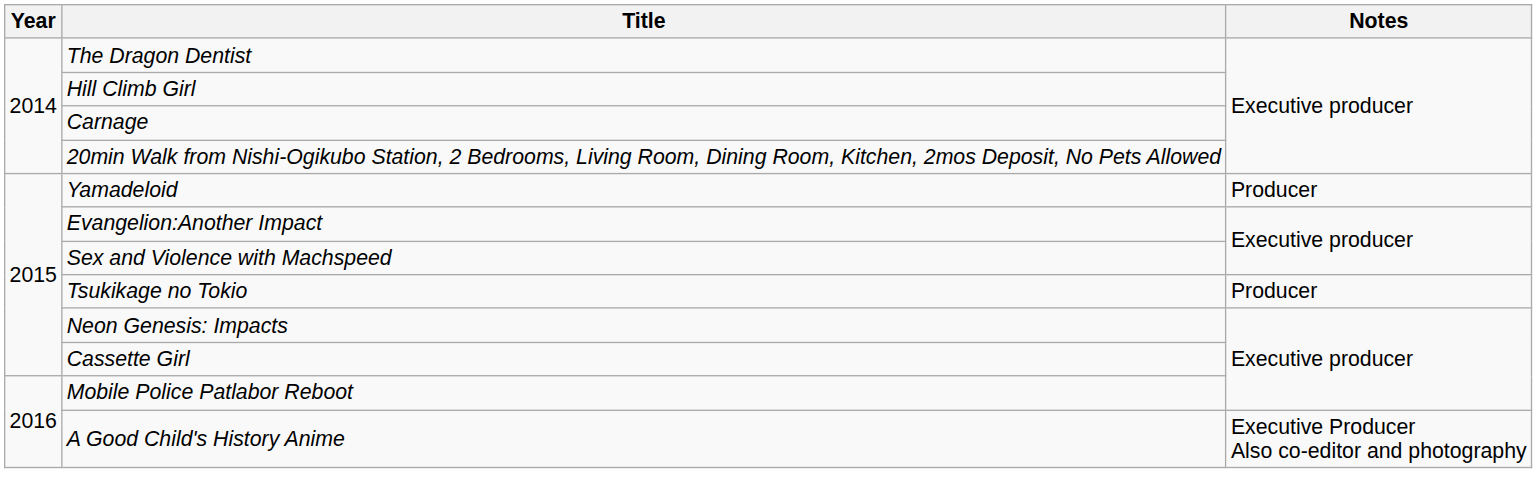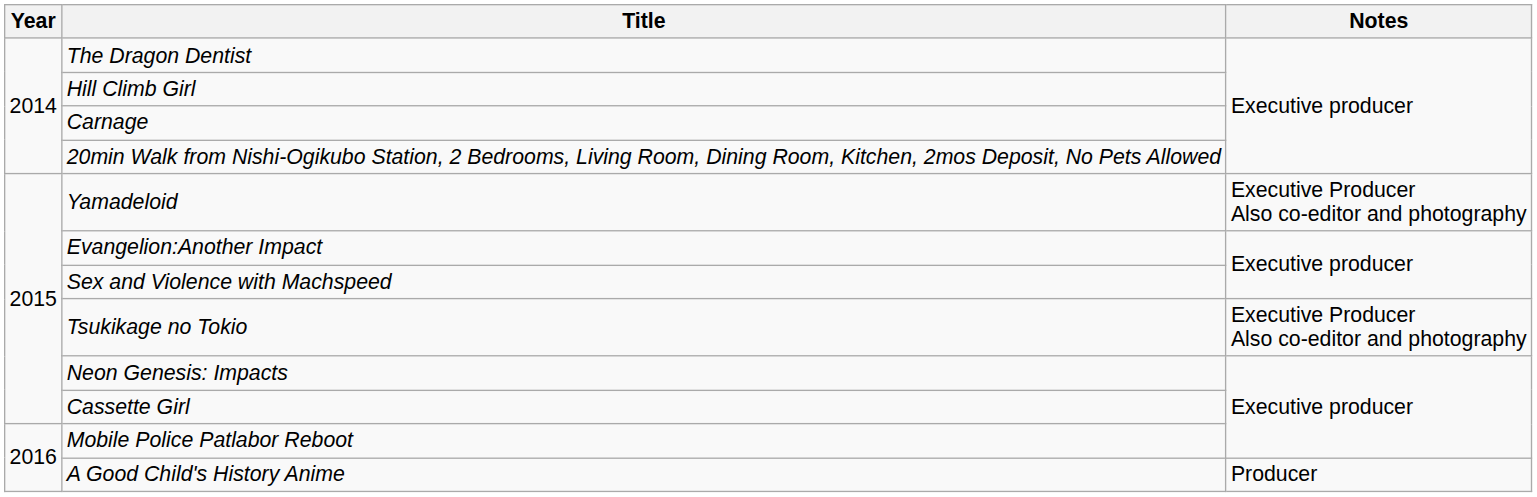Yamadeloid | Notes: Producer -> Executive Producer Also co-editor and photography
Tsukikage no Tokio | Notes: Producer -> Executive Producer Also co-editor and photography
A Good Child's History Anime | Notes: Executive Producer Also co-editor and photography -> Producer
